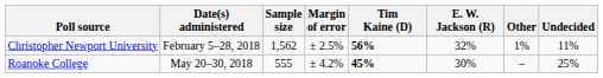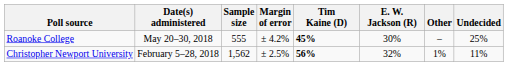rows swapped: Roanoke College <-> Christopher Newport University
